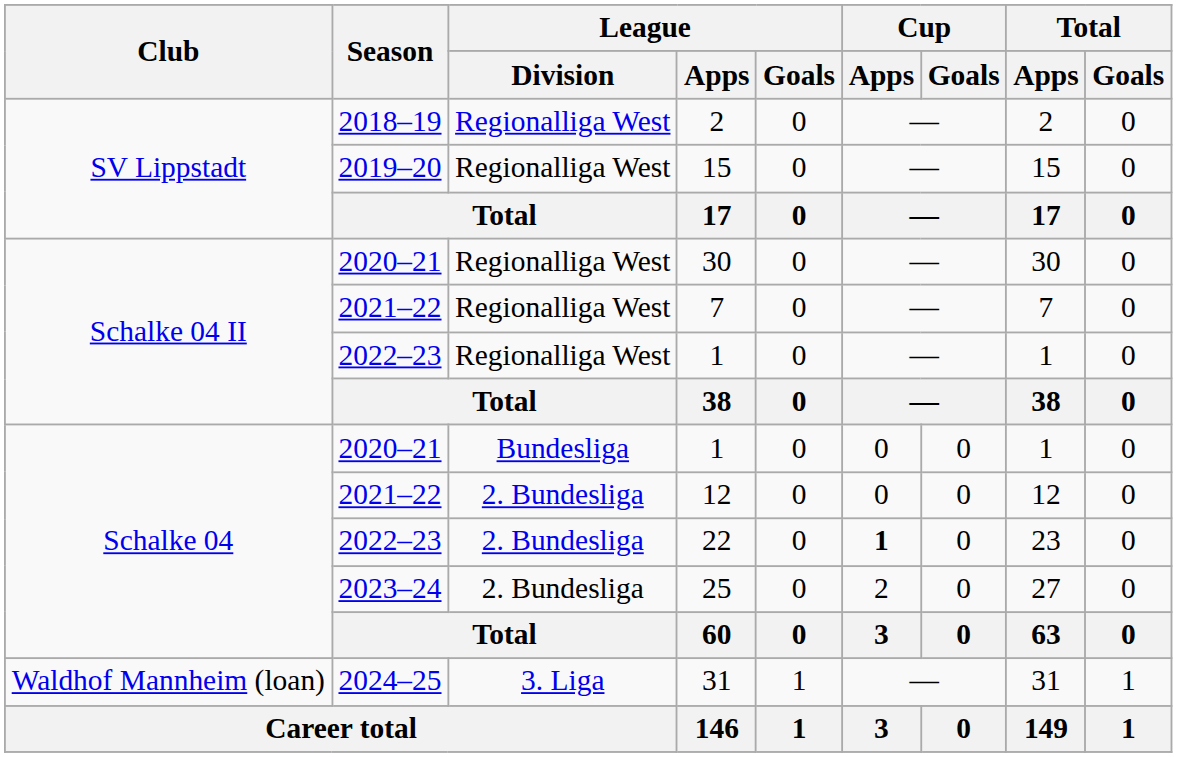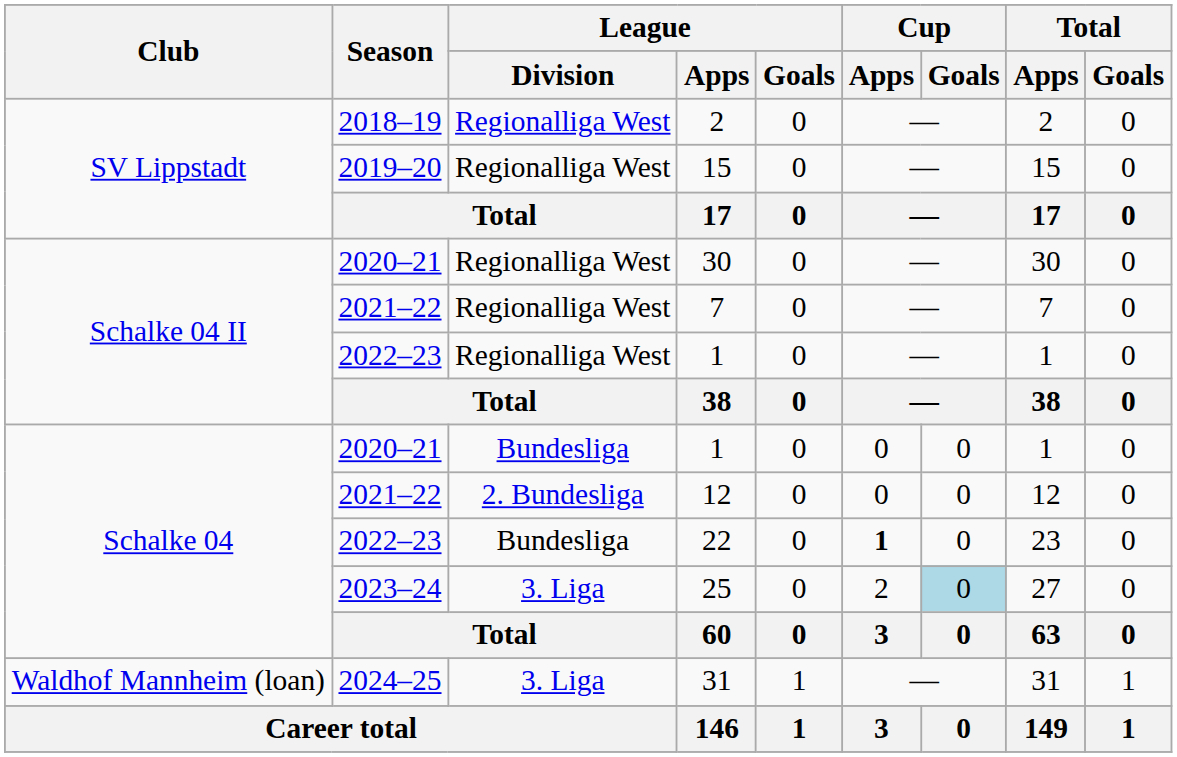22 | League / Division: 2. Bundesliga -> Bundesliga
25 | League / Division: 2. Bundesliga -> 3. Liga
25 | Cup / Goals: no background -> lightblue background
